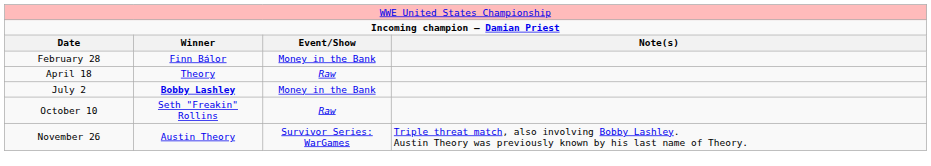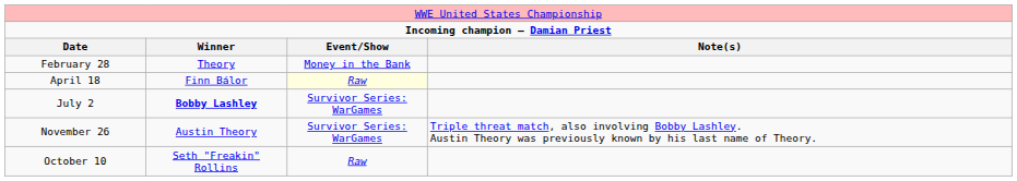February 28 | column 2: Finn Bálor -> Theory
April 18 | column 2: Theory -> Finn Bálor
April 18 | column 3: no background -> lightyellow background
July 2 | column 3: Money in the Bank -> Survivor Series: WarGames
rows swapped: October 10 <-> November 26
